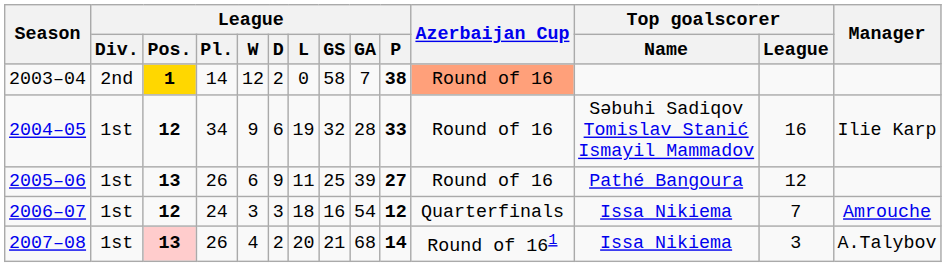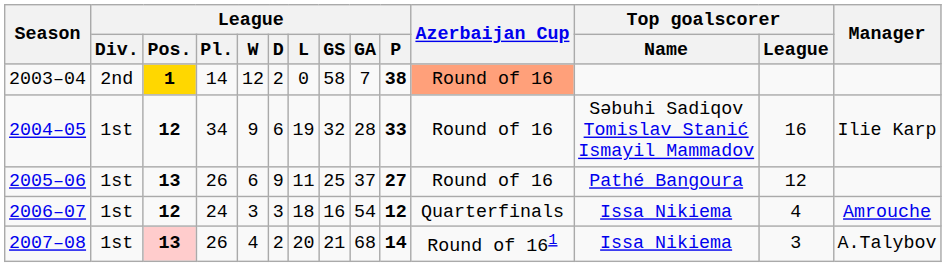2005–06 | League / GA: 39 -> 37
2006–07 | Top goalscorer / League: 7 -> 4
